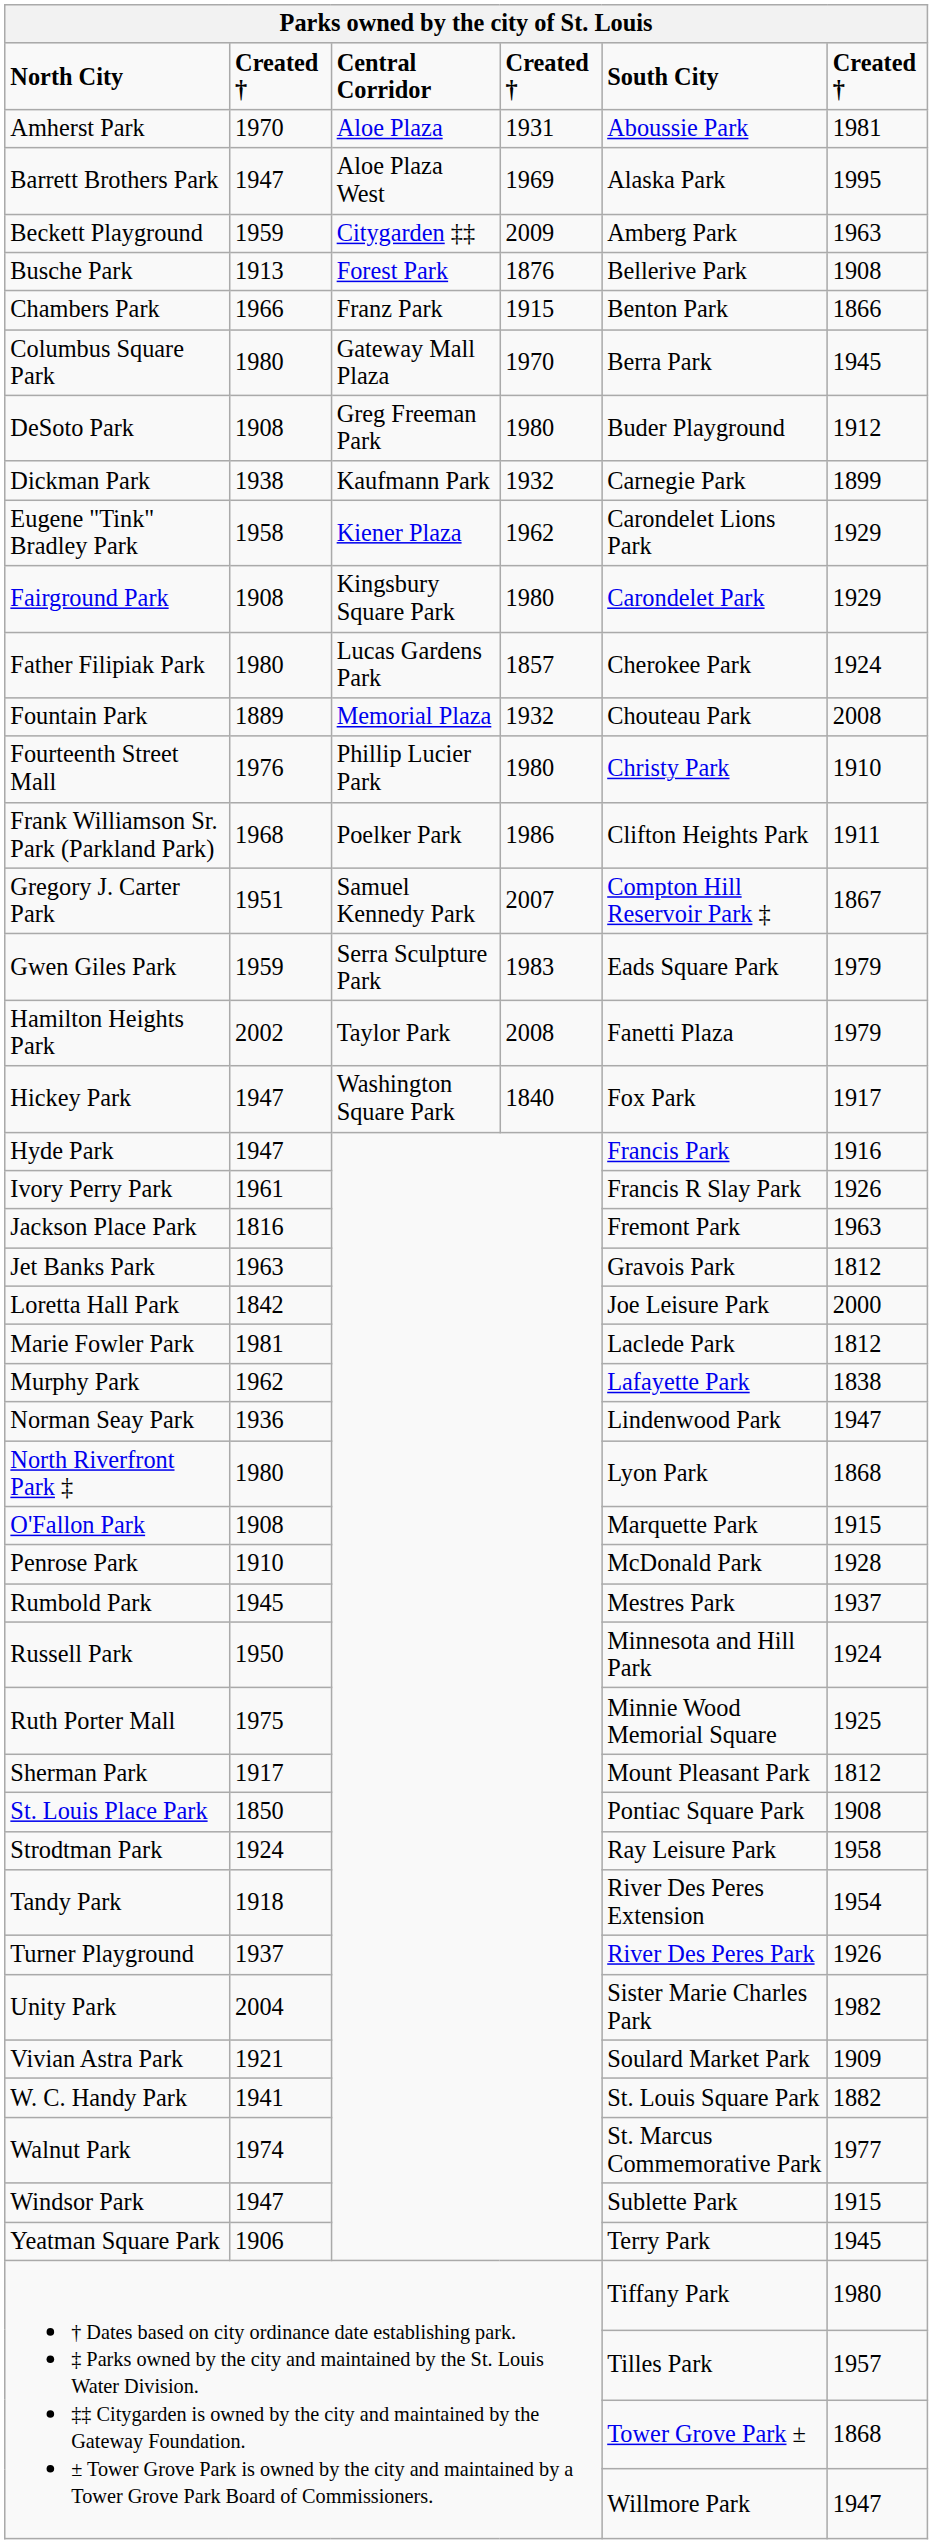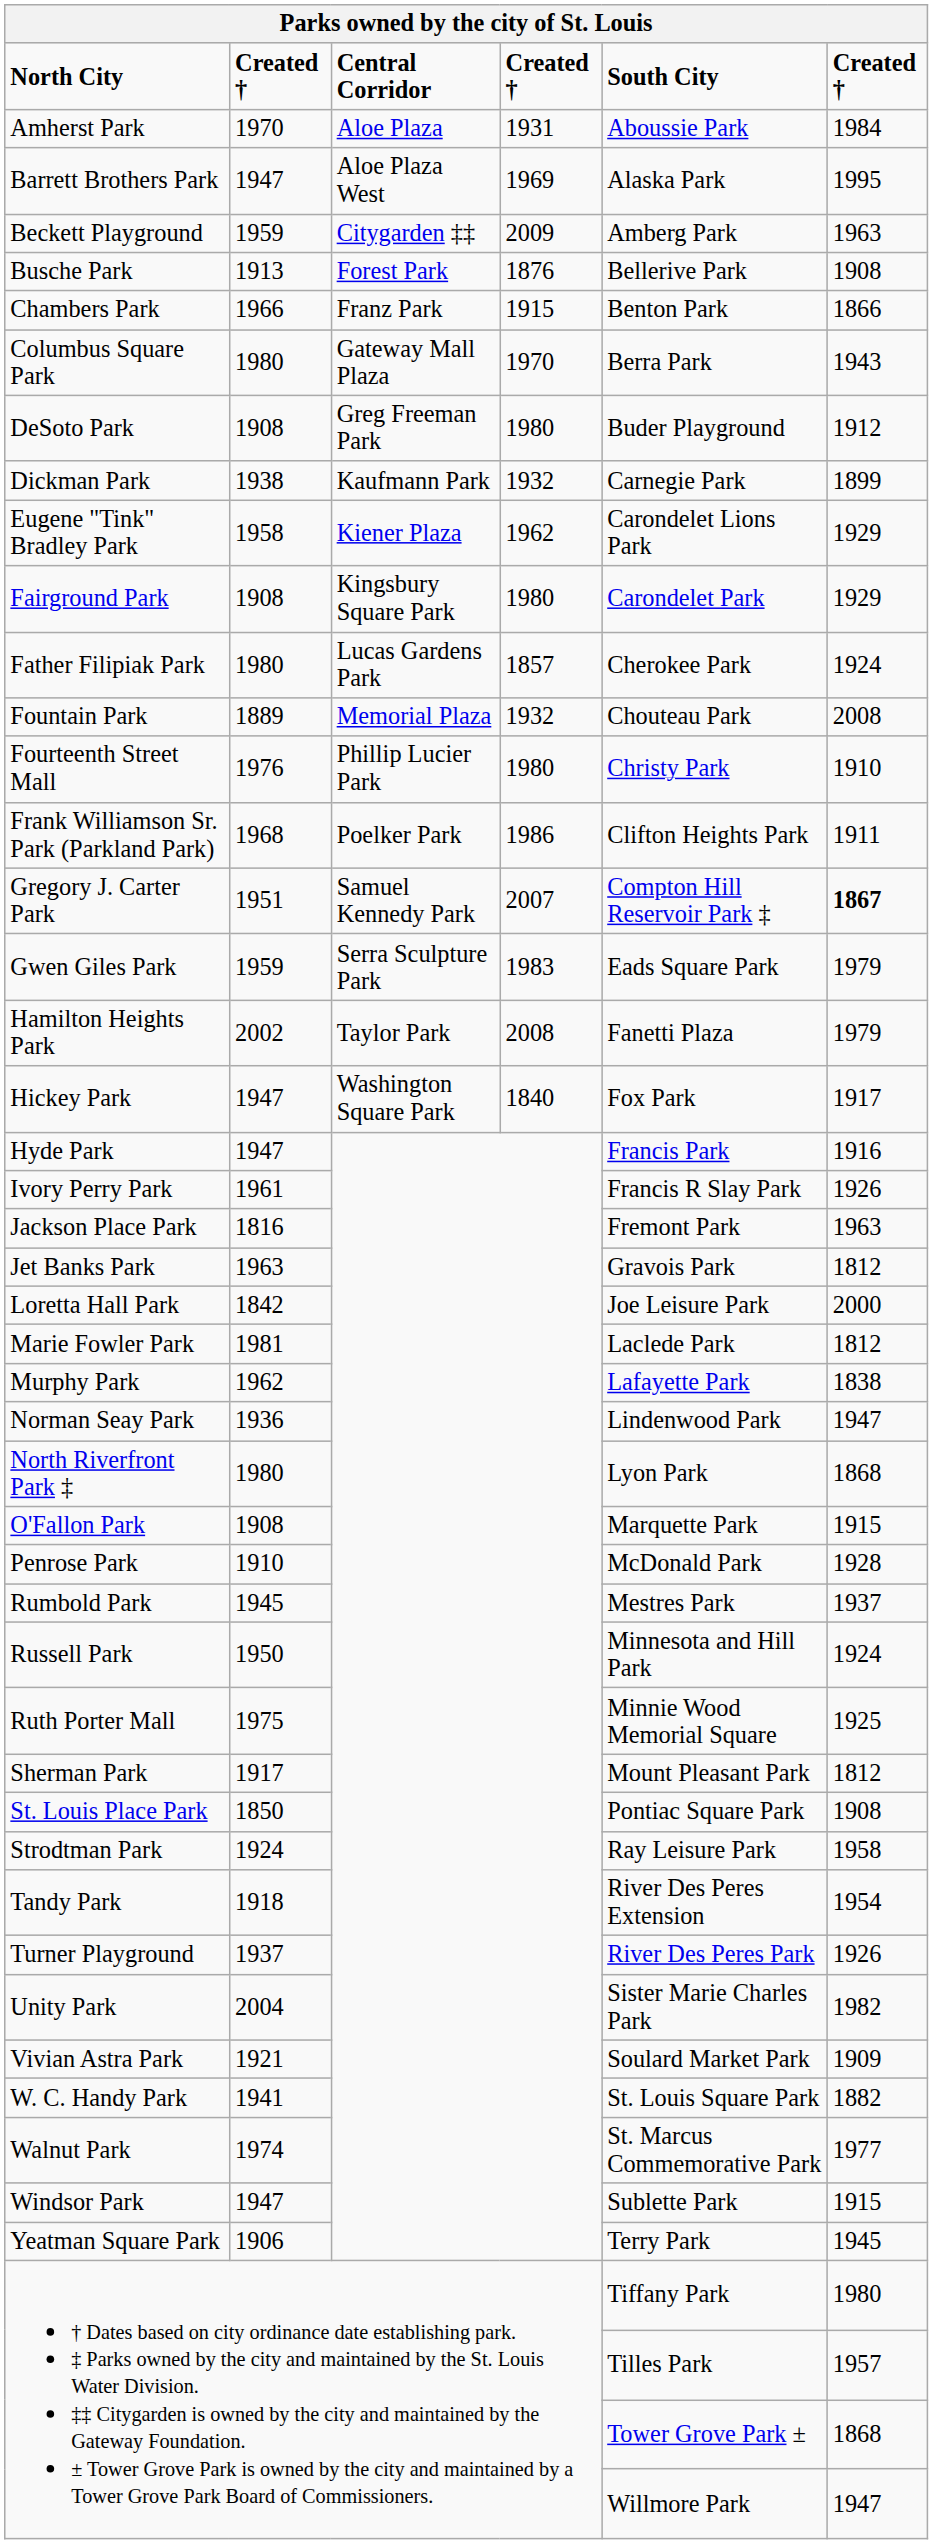Amherst Park | column 6: 1981 -> 1984
Columbus Square Park | column 6: 1945 -> 1943
Gregory J. Carter Park | column 6: normal -> bold
